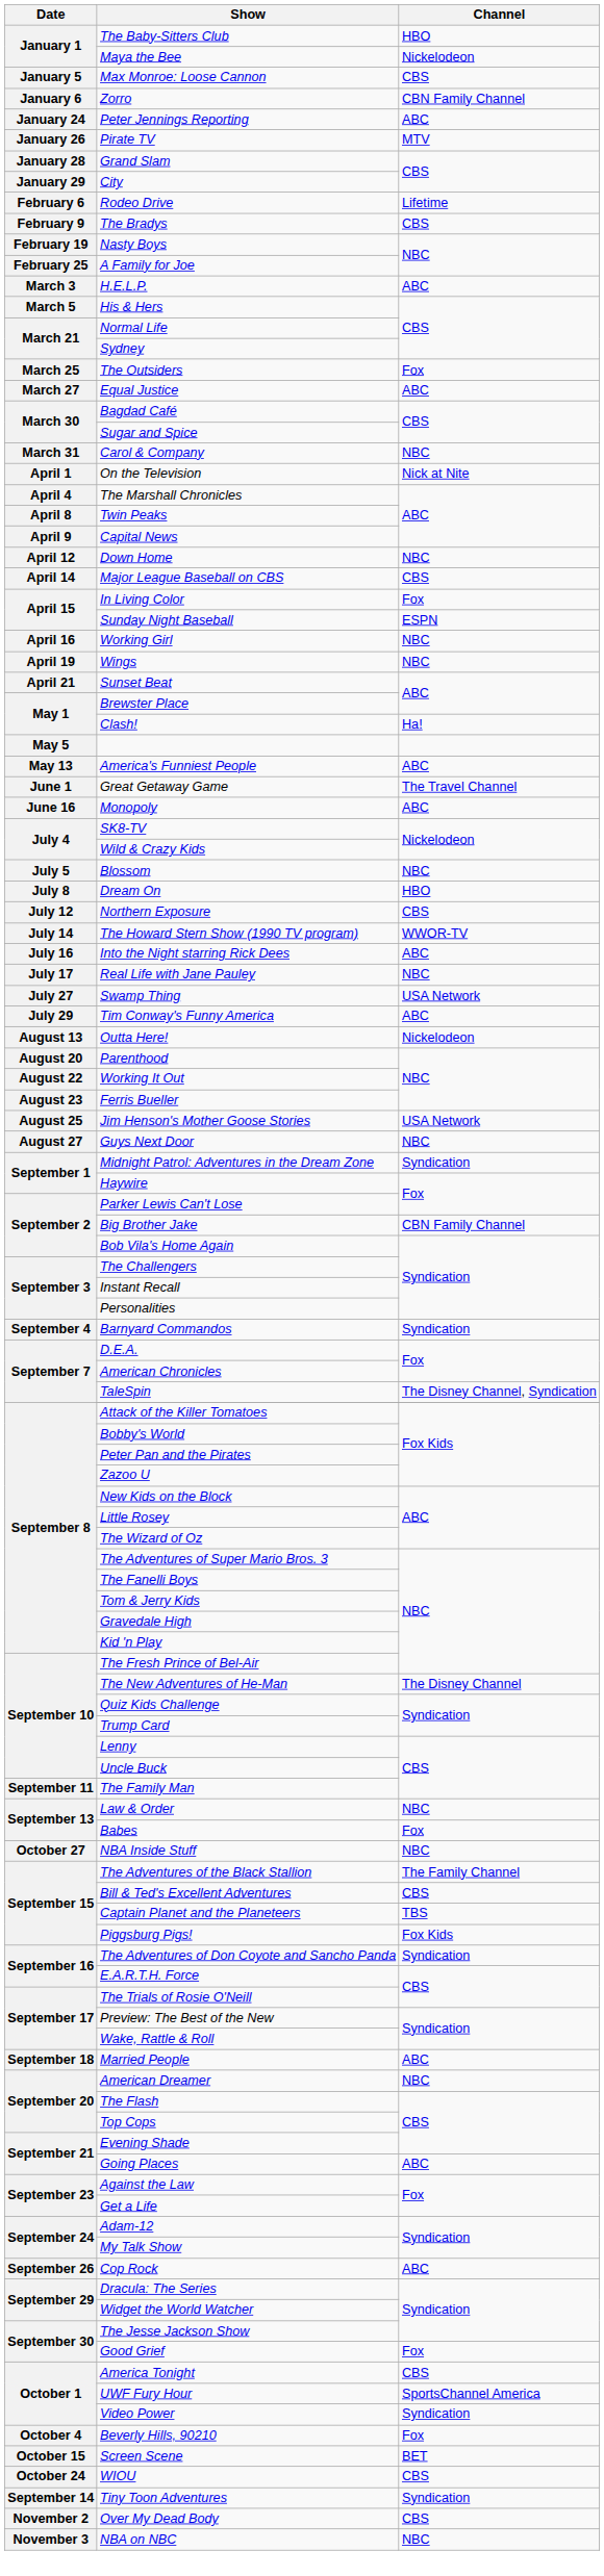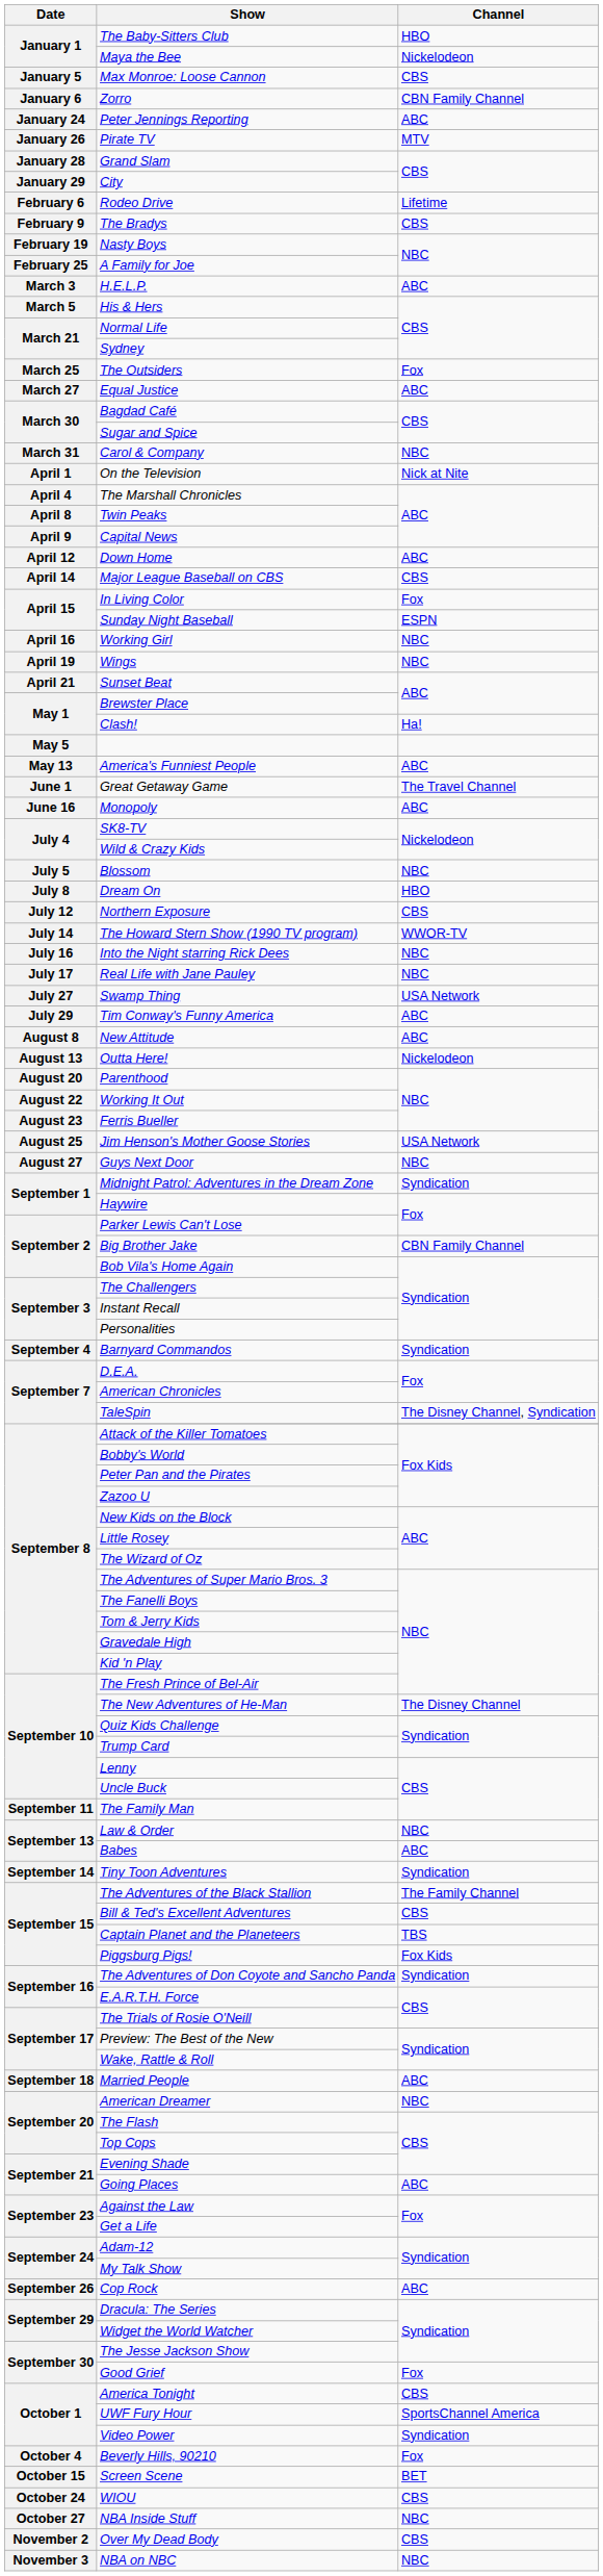Down Home | Channel: NBC -> ABC
Into the Night starring Rick Dees | Channel: ABC -> NBC
+ row: August 8 | New Attitude | ABC
Babes | Channel: Fox -> ABC
rows swapped: Tiny Toon Adventures <-> NBA Inside Stuff
